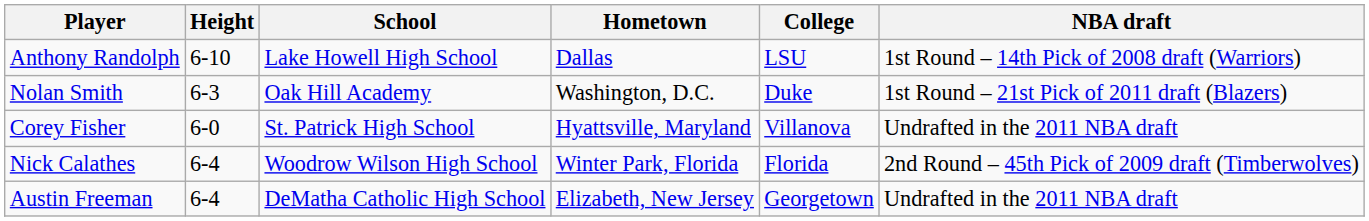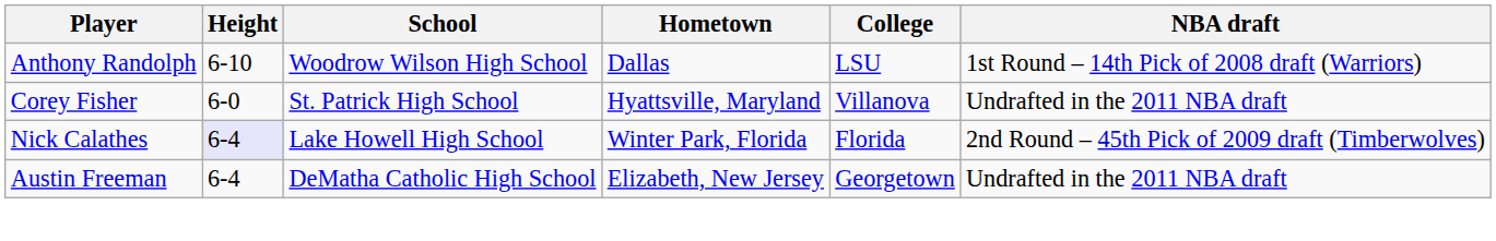Anthony Randolph | School: Lake Howell High School -> Woodrow Wilson High School
- row: Nolan Smith | 6-3 | Oak Hill Academy | Washington, D.C. | Duke | 1st Round – 21st Pick of 2011 draft (Blazers)
Nick Calathes | Height: no background -> lavender background
Nick Calathes | School: Woodrow Wilson High School -> Lake Howell High School
